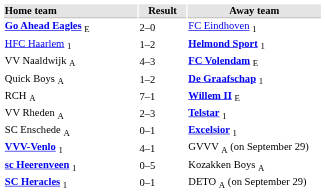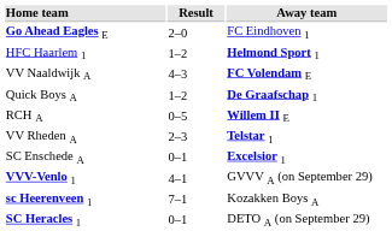RCH A | Result: 7–1 -> 0–5
sc Heerenveen 1 | Result: 0–5 -> 7–1
